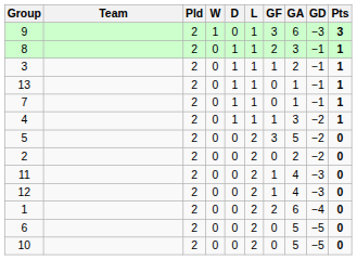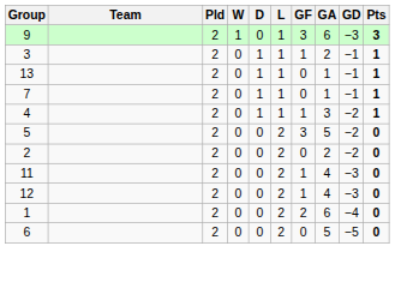- row: 8 | 2 | 0 | 1 | 1 | 2 | 3 | −1 | 1
- row: 10 | 2 | 0 | 0 | 2 | 0 | 5 | −5 | 0
